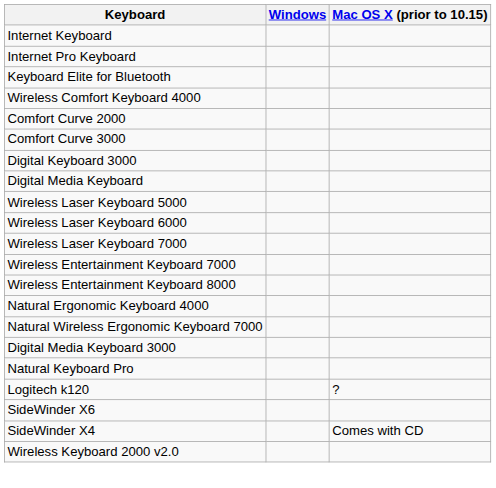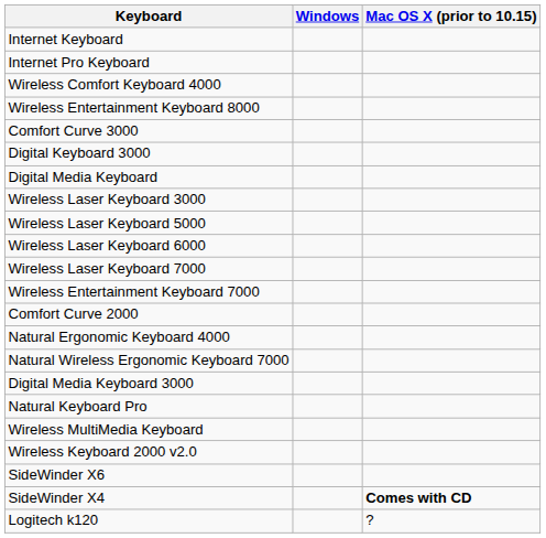- row: Keyboard Elite for Bluetooth
rows swapped: Comfort Curve 2000 <-> Wireless Entertainment Keyboard 8000
+ row: Wireless Laser Keyboard 3000
+ row: Wireless MultiMedia Keyboard
rows swapped: Wireless Keyboard 2000 v2.0 <-> Logitech k120
SideWinder X4 | Mac OS X (prior to 10.15): normal -> bold
